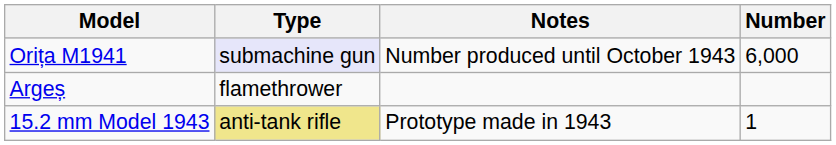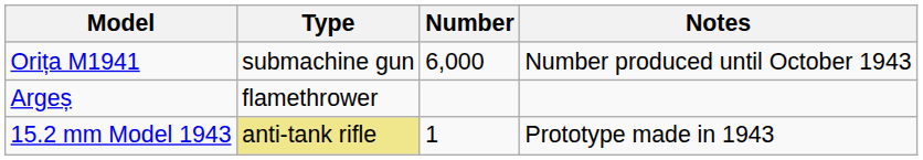columns swapped: Number <-> Notes
Orița M1941 | Type: lavender background -> no background
